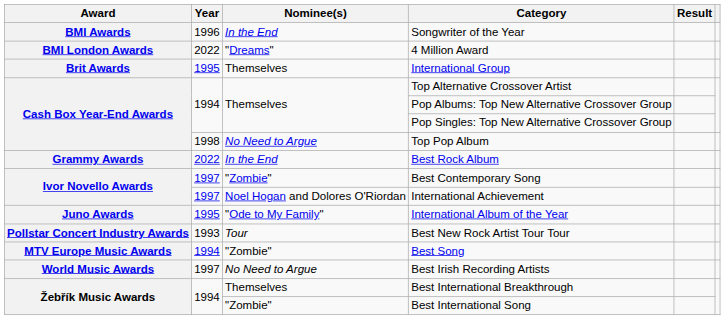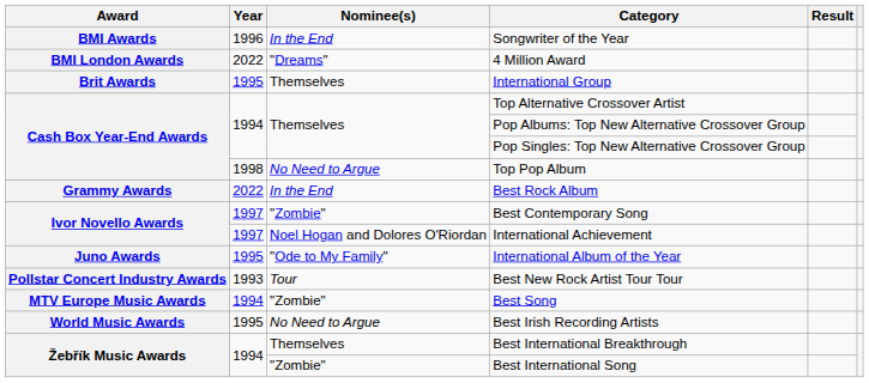Best Irish Recording Artists | Year: 1997 -> 1995
